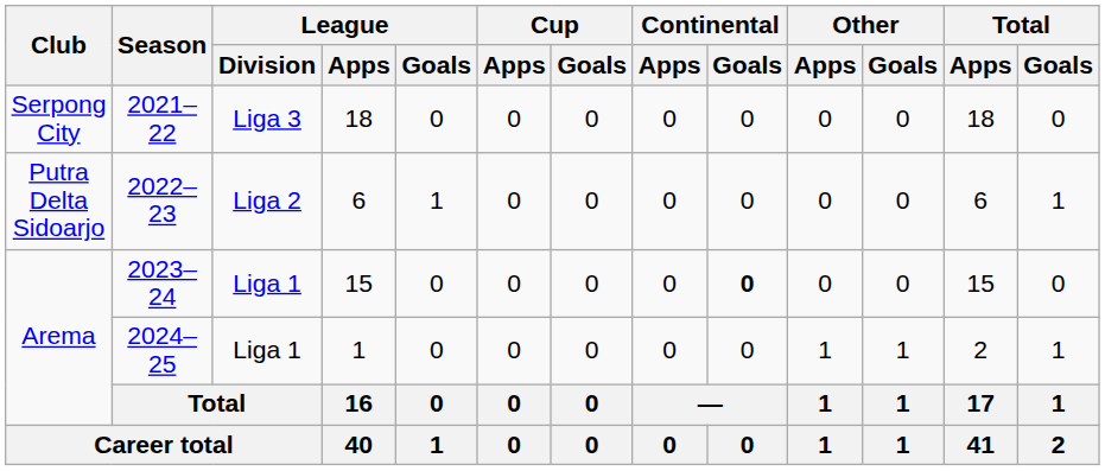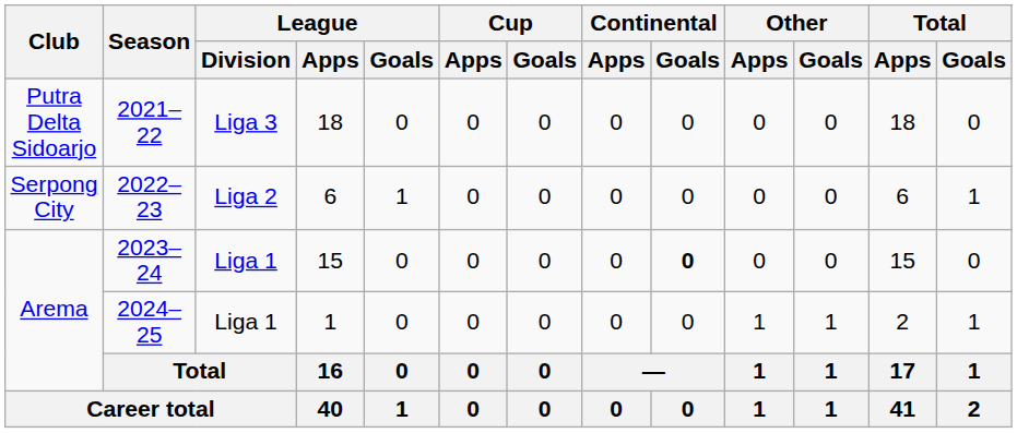2021–22 | Club: Serpong City -> Putra Delta Sidoarjo
2022–23 | Club: Putra Delta Sidoarjo -> Serpong City
